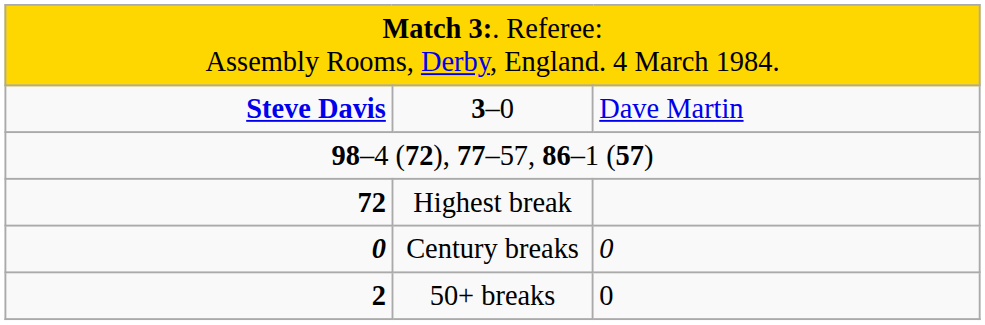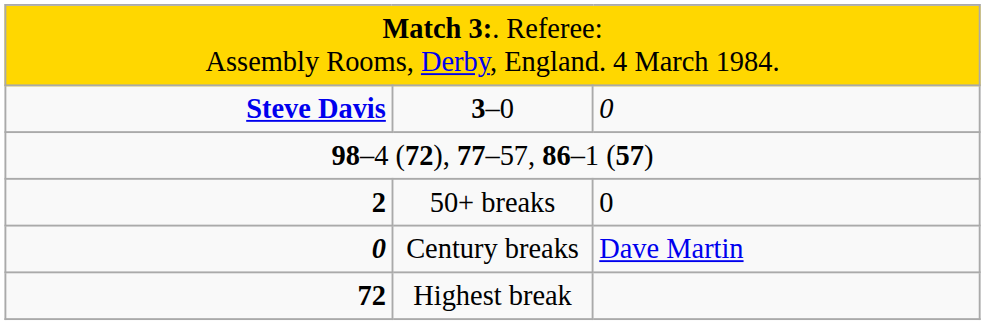3–0 | column 3: Dave Martin -> 0
rows swapped: Highest break <-> 50+ breaks
Century breaks | column 3: 0 -> Dave Martin
